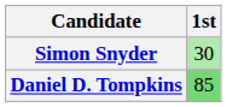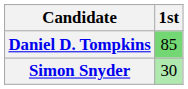rows swapped: Daniel D. Tompkins <-> Simon Snyder
